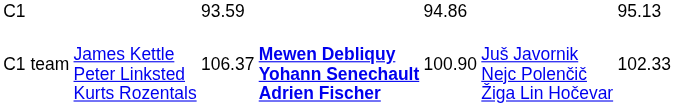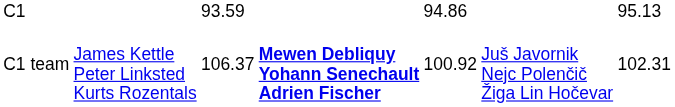C1 team | column 5: 100.90 -> 100.92
C1 team | column 7: 102.33 -> 102.31
